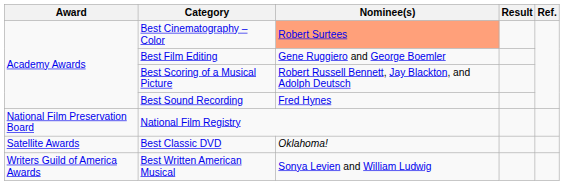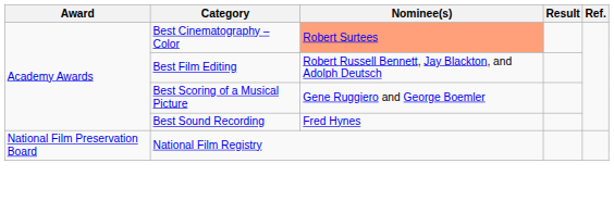Best Film Editing | Nominee(s): Gene Ruggiero and George Boemler -> Robert Russell Bennett, Jay Blackton, and Adolph Deutsch
Best Scoring of a Musical Picture | Nominee(s): Robert Russell Bennett, Jay Blackton, and Adolph Deutsch -> Gene Ruggiero and George Boemler
- row: Satellite Awards | Best Classic DVD | Oklahoma!
- row: Writers Guild of America Awards | Best Written American Musical | Sonya Levien and William Ludwig
